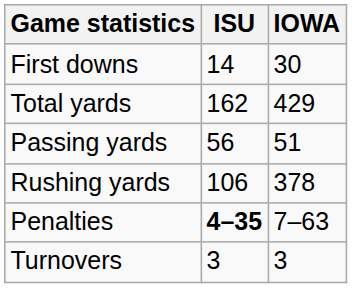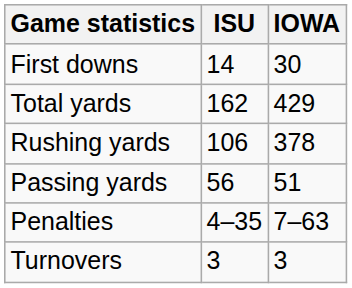rows swapped: Passing yards <-> Rushing yards
Penalties | ISU: bold -> normal
